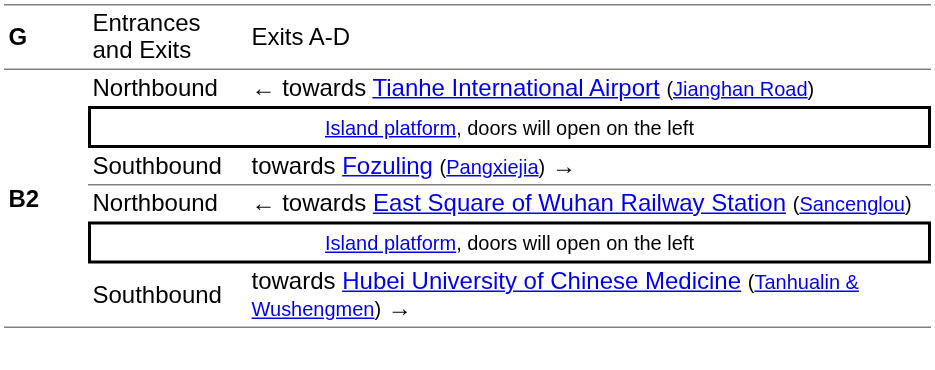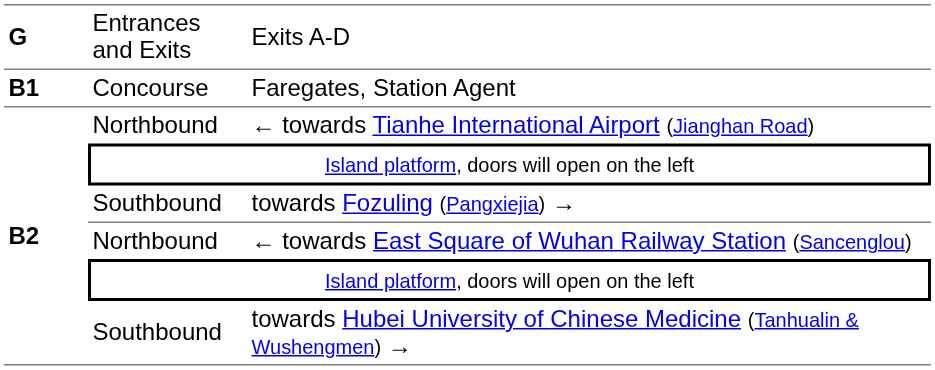+ row: B1 | Concourse | Faregates, Station Agent
